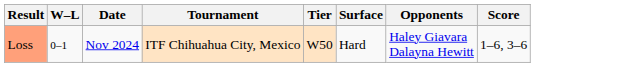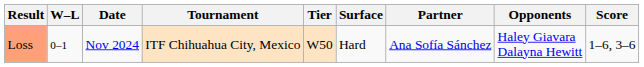+ column: Partner | Ana Sofía Sánchez
